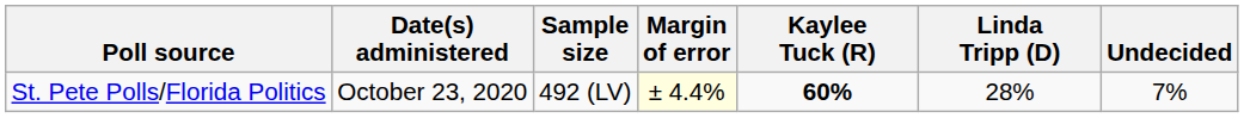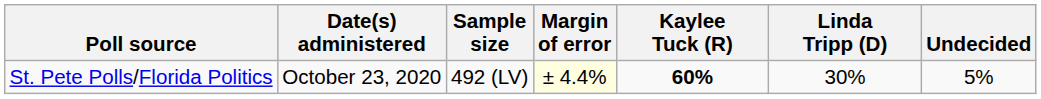St. Pete Polls/Florida Politics | Linda Tripp (D): 28% -> 30%
St. Pete Polls/Florida Politics | Undecided: 7% -> 5%
